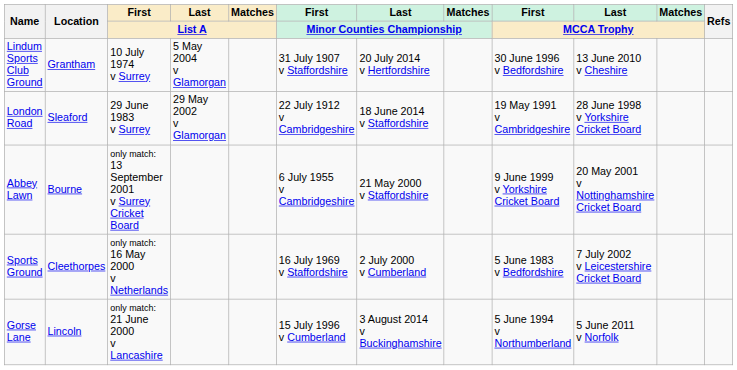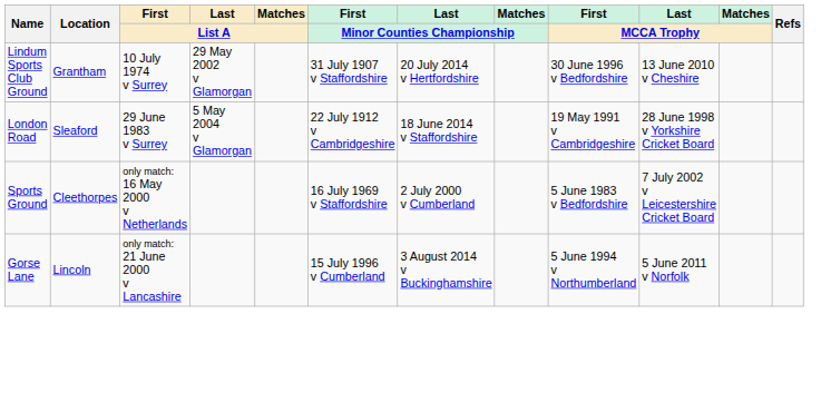Lindum Sports Club Ground | Last / List A: 5 May 2004 v Glamorgan -> 29 May 2002 v Glamorgan
London Road | Last / List A: 29 May 2002 v Glamorgan -> 5 May 2004 v Glamorgan
- row: Abbey Lawn | Bourne | only match: 13 September 2001 v Surrey Cricket Board | 6 July 1955 v Cambridgeshire | 21 May 2000 v Staffordshire | 9 June 1999 v Yorkshire Cricket Board | 20 May 2001 v Nottinghamshire Cricket Board
